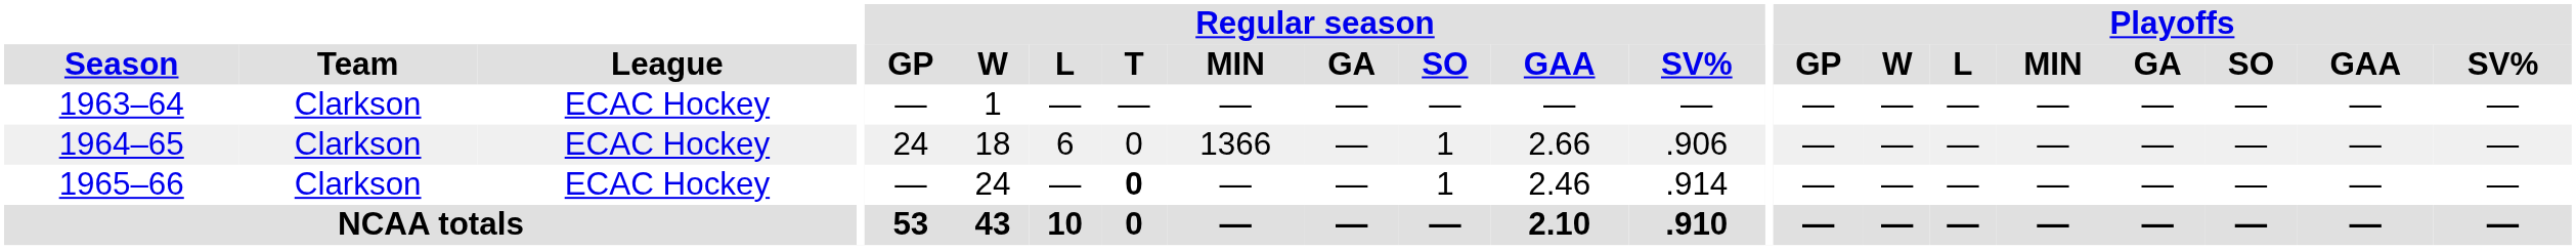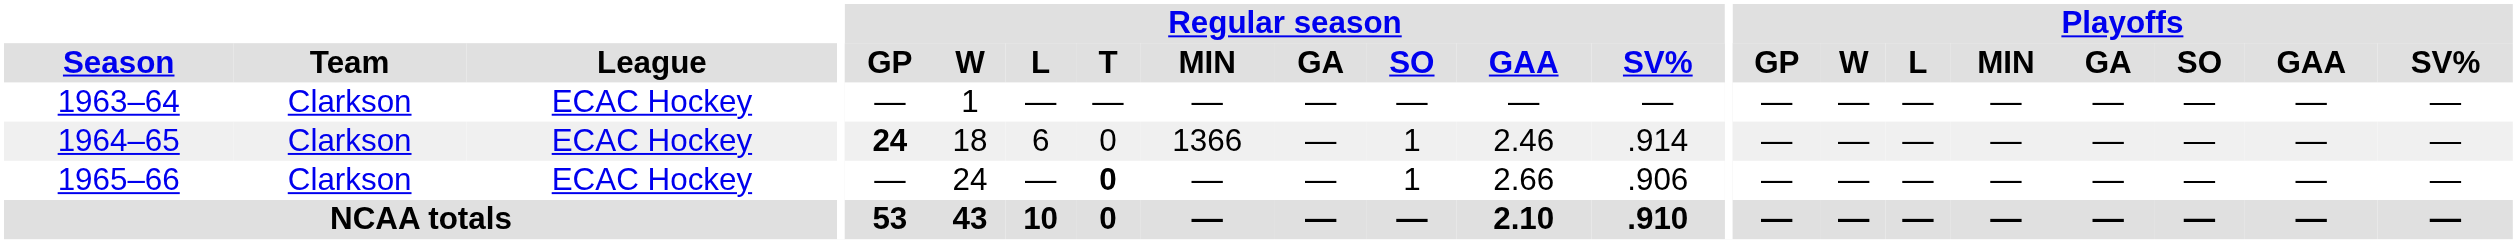1964–65 | Regular season / GP: normal -> bold
1964–65 | Regular season / GAA: 2.66 -> 2.46
1964–65 | Regular season / SV%: .906 -> .914
1965–66 | Regular season / GAA: 2.46 -> 2.66
1965–66 | Regular season / SV%: .914 -> .906
